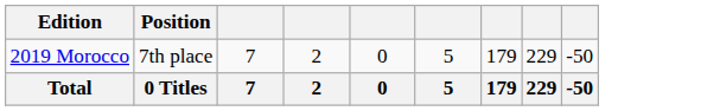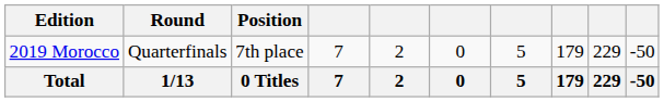+ column: Round | Quarterfinals | 1/13
